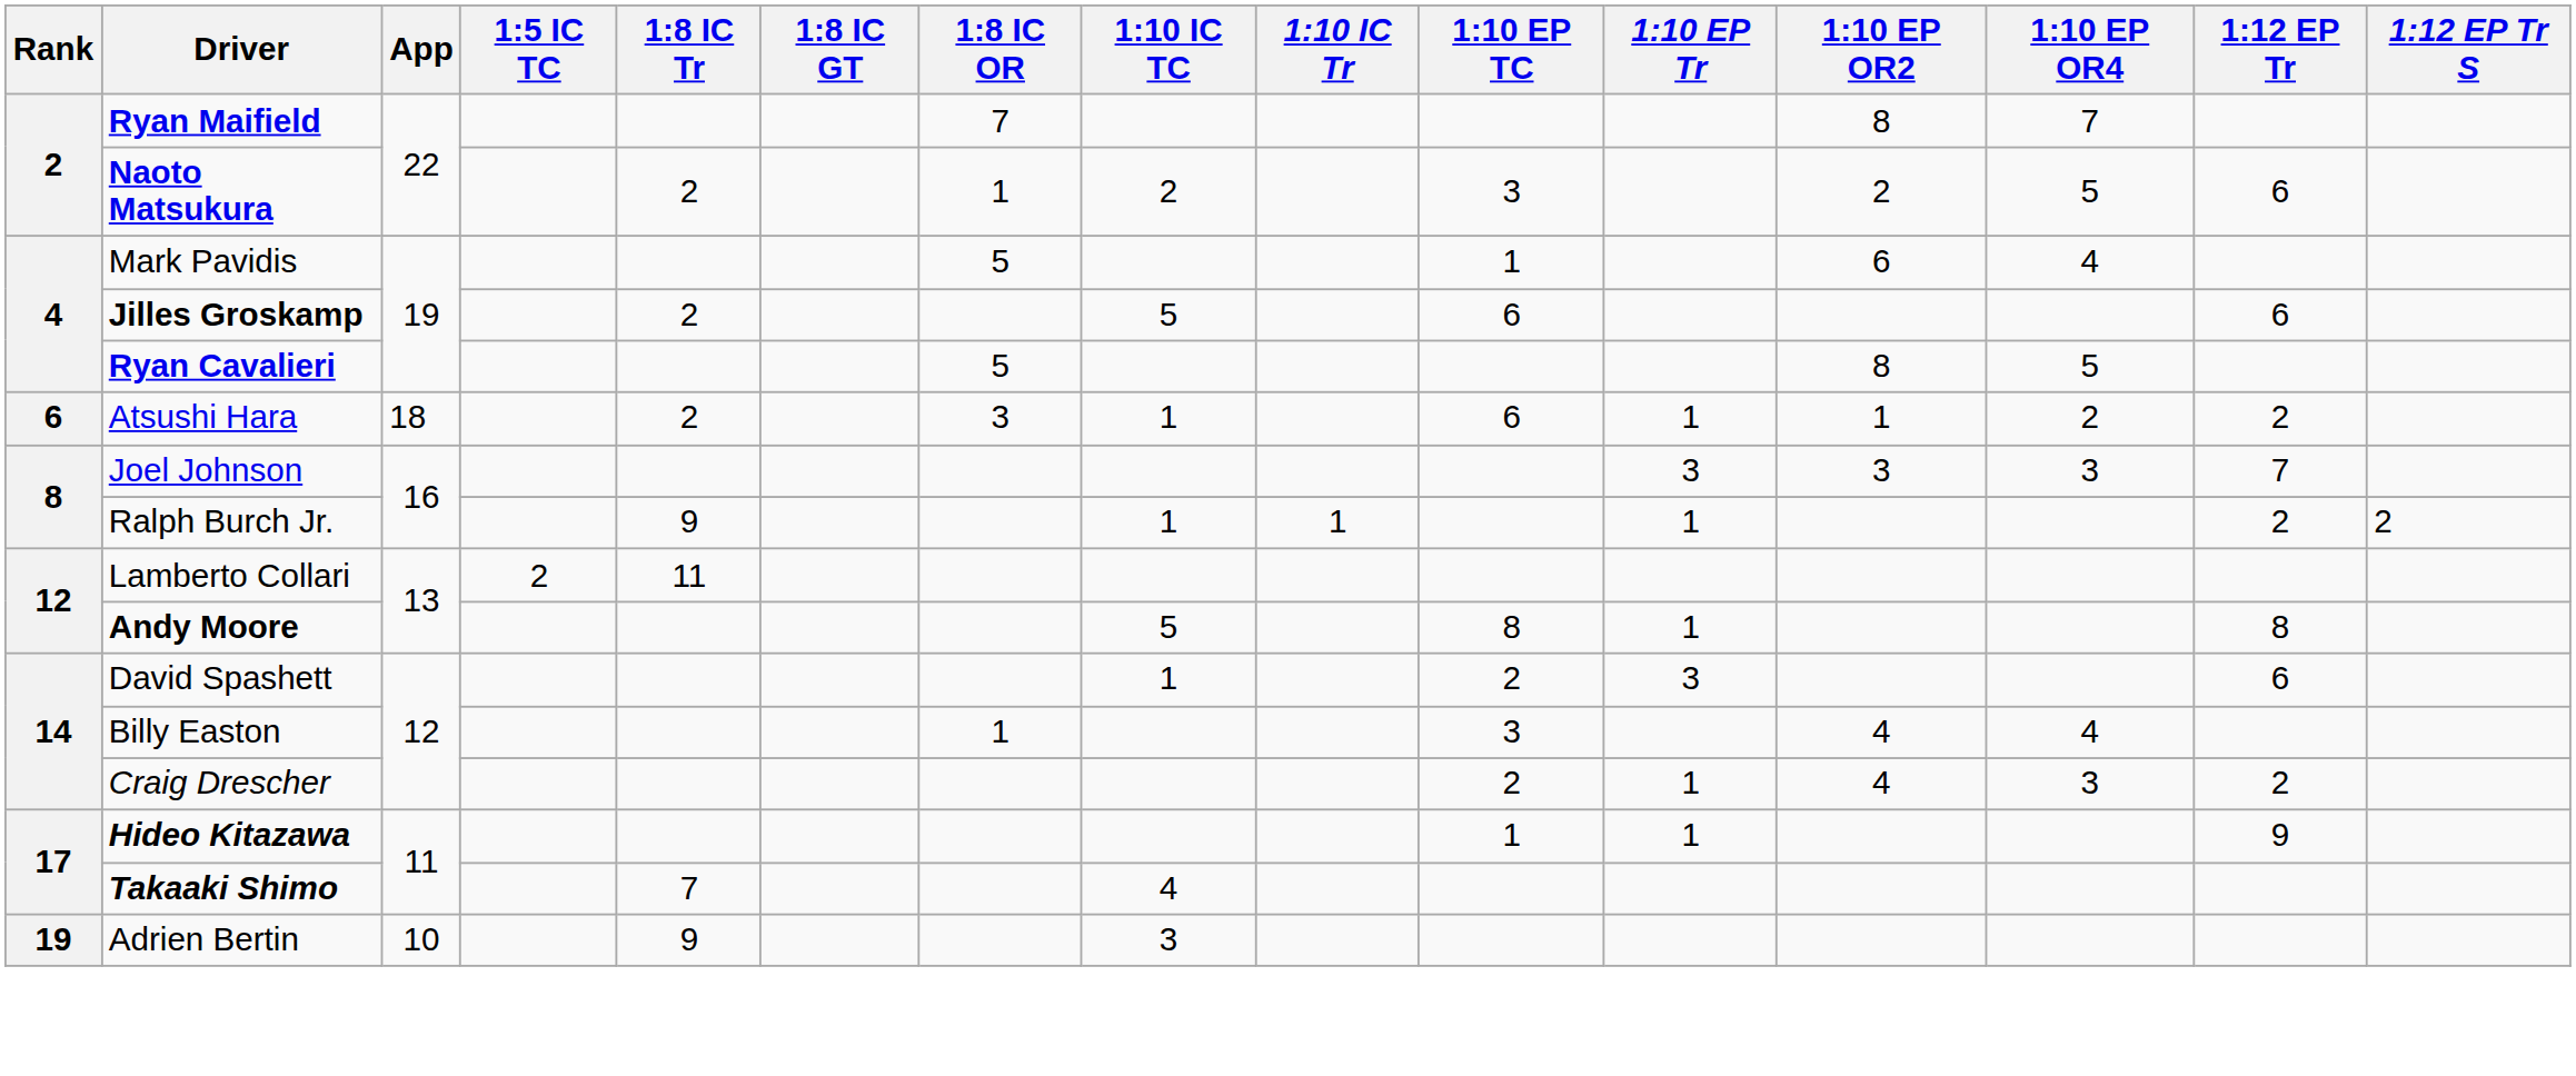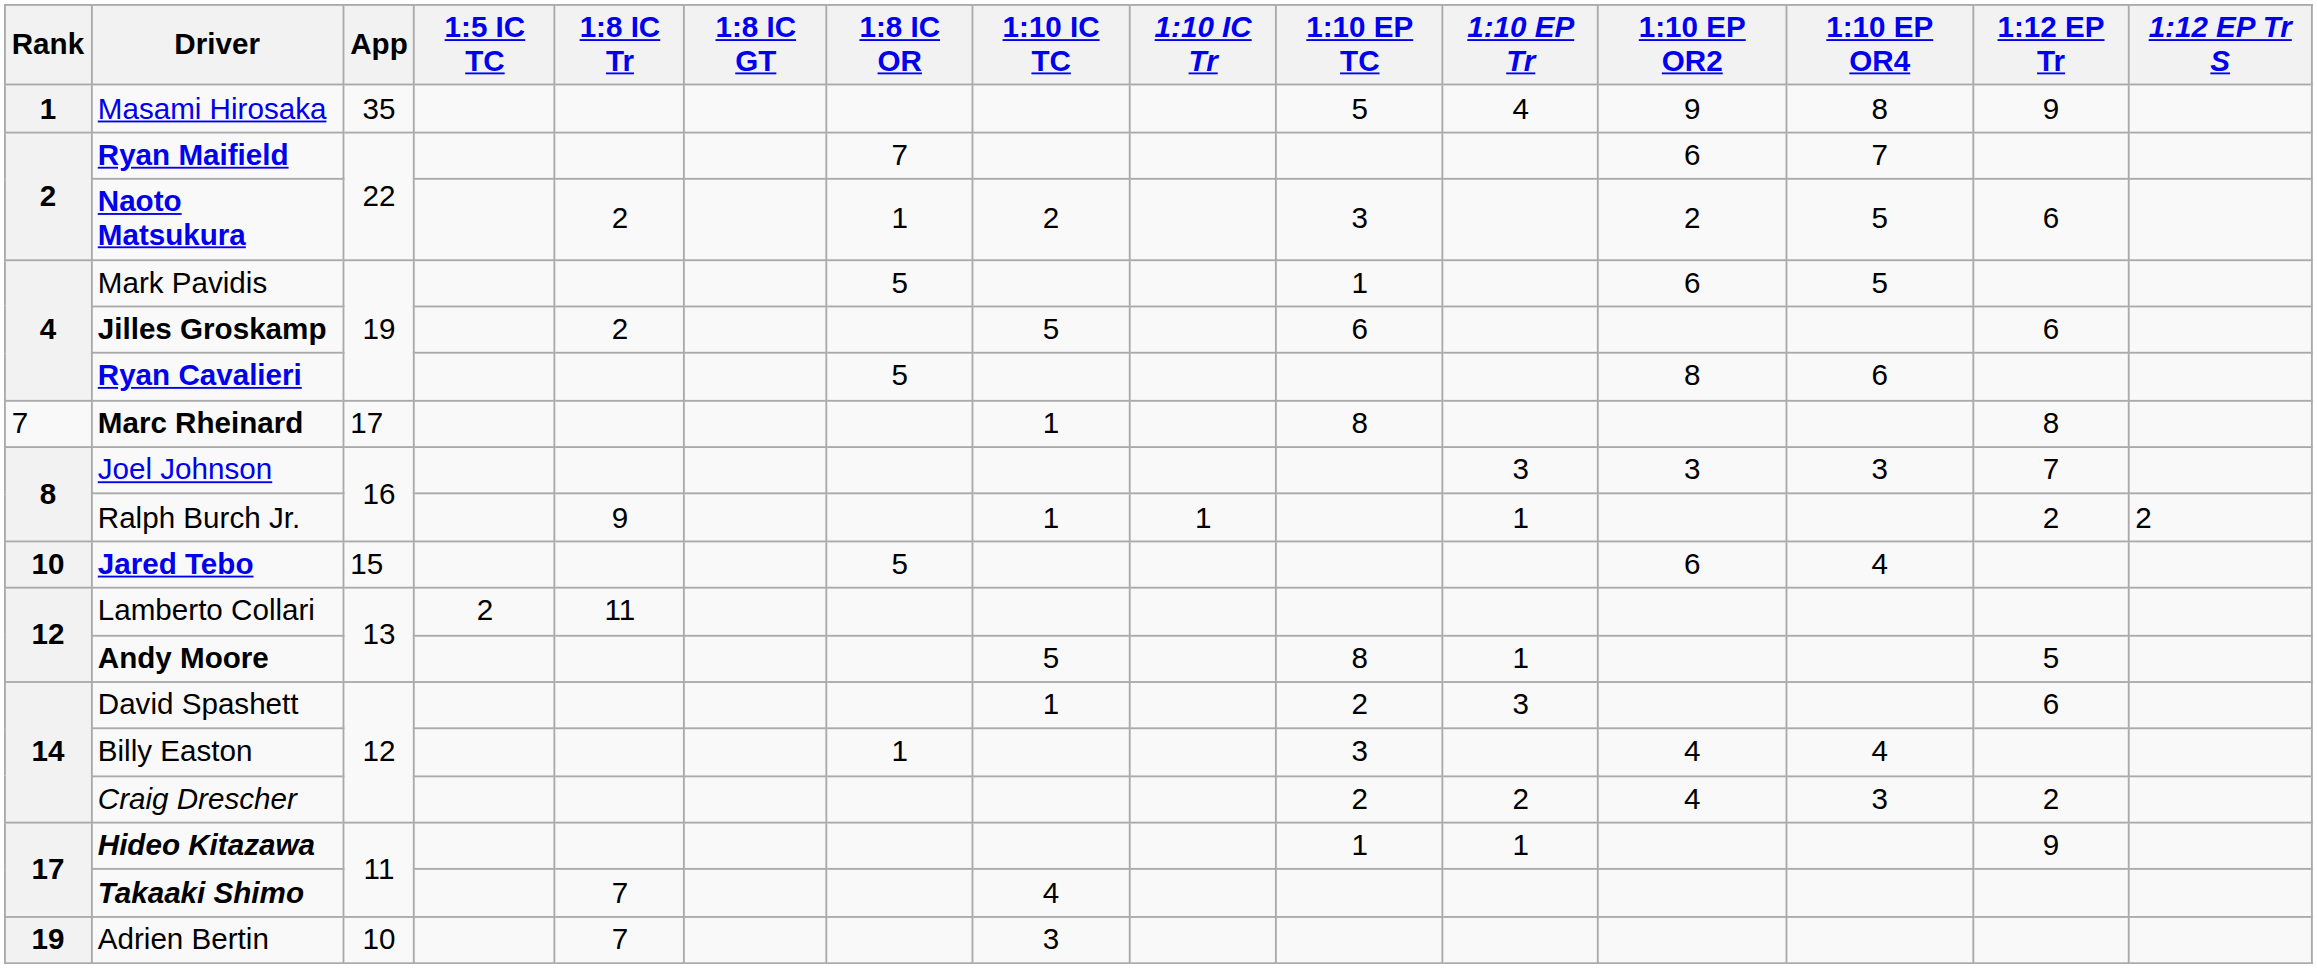+ row: 1 | Masami Hirosaka | 35 | 5 | 4 | 9 | 8 | 9
Ryan Maifield | 1:10 EP OR2: 8 -> 6
Mark Pavidis | 1:10 EP OR4: 4 -> 5
Ryan Cavalieri | 1:10 EP OR4: 5 -> 6
- row: 6 | Atsushi Hara | 18 | 2 | 3 | 1 | 6 | 1 | 1 | 2 | 2
+ row: 7 | Marc Rheinard | 17 | 1 | 8 | 8
+ row: 10 | Jared Tebo | 15 | 5 | 6 | 4
Andy Moore | 1:12 EP Tr: 8 -> 5
Craig Drescher | 1:10 EP Tr: 1 -> 2
Adrien Bertin | 1:8 IC Tr: 9 -> 7
